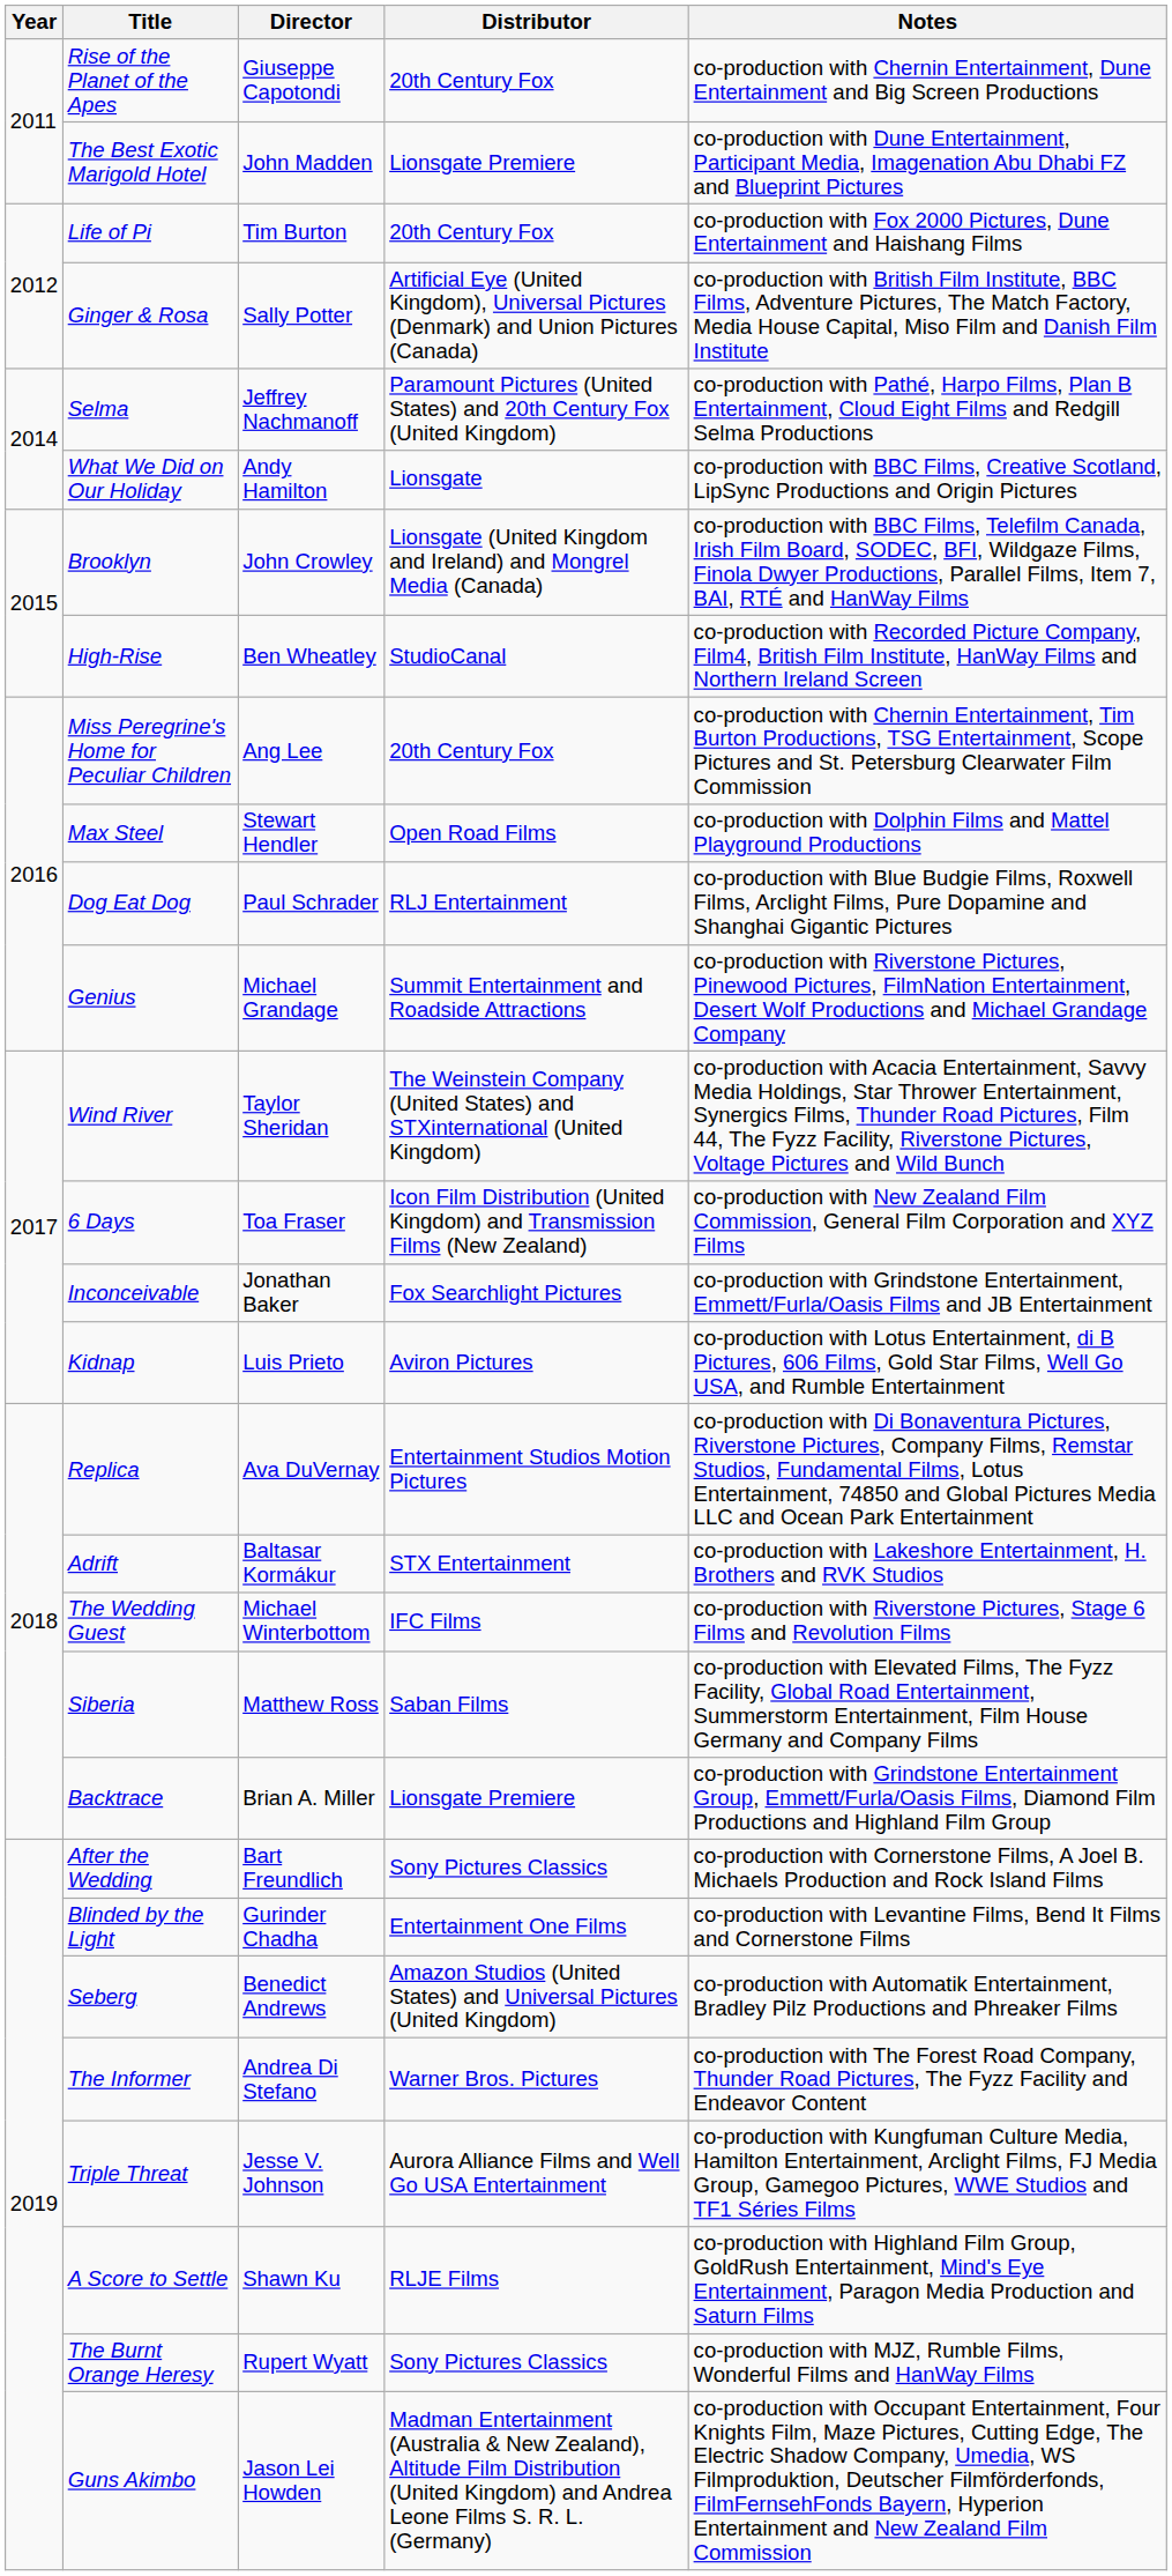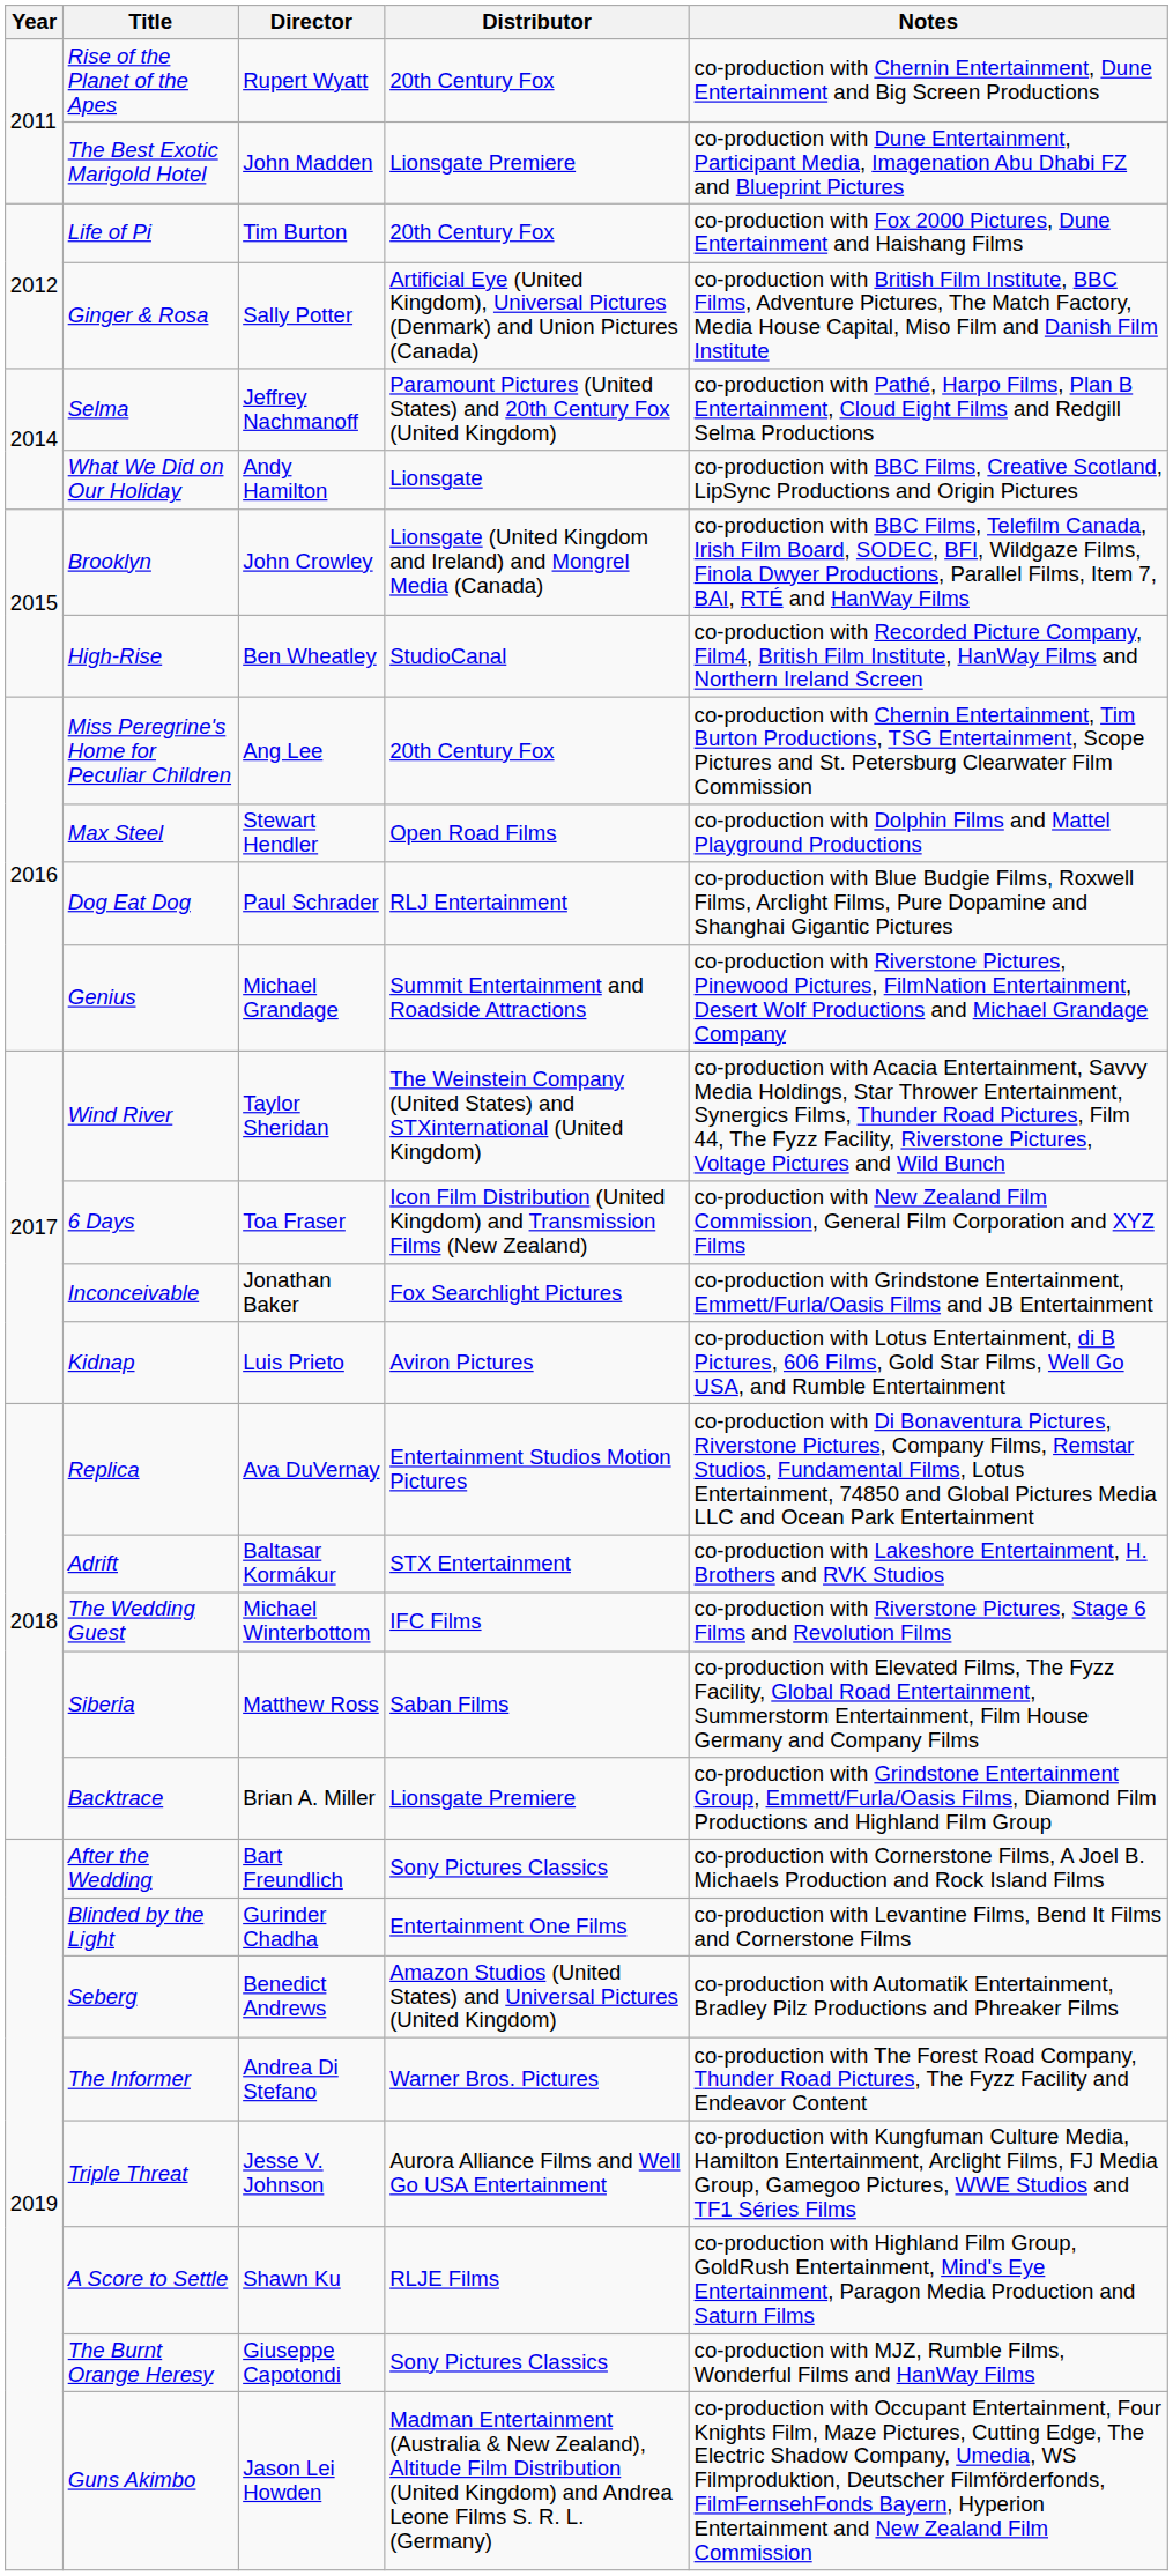Rise of the Planet of the Apes | Director: Giuseppe Capotondi -> Rupert Wyatt
The Burnt Orange Heresy | Director: Rupert Wyatt -> Giuseppe Capotondi
